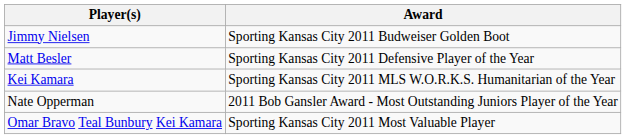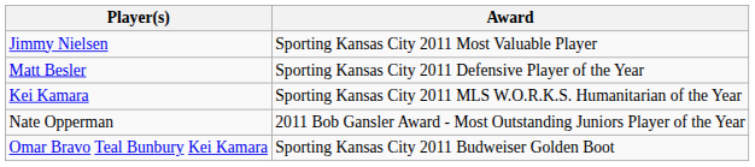Jimmy Nielsen | Award: Sporting Kansas City 2011 Budweiser Golden Boot -> Sporting Kansas City 2011 Most Valuable Player
Omar Bravo Teal Bunbury Kei Kamara | Award: Sporting Kansas City 2011 Most Valuable Player -> Sporting Kansas City 2011 Budweiser Golden Boot
